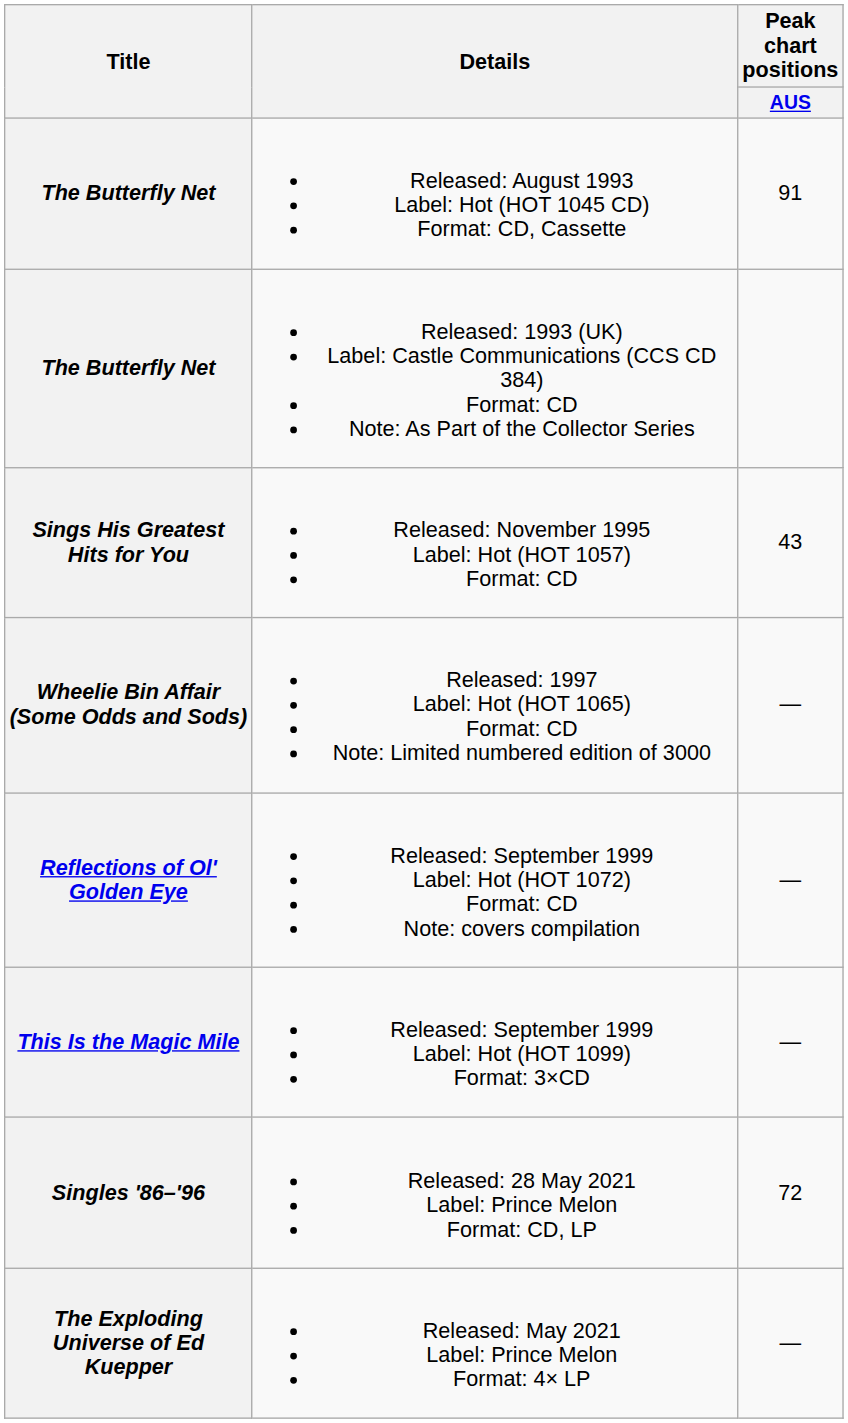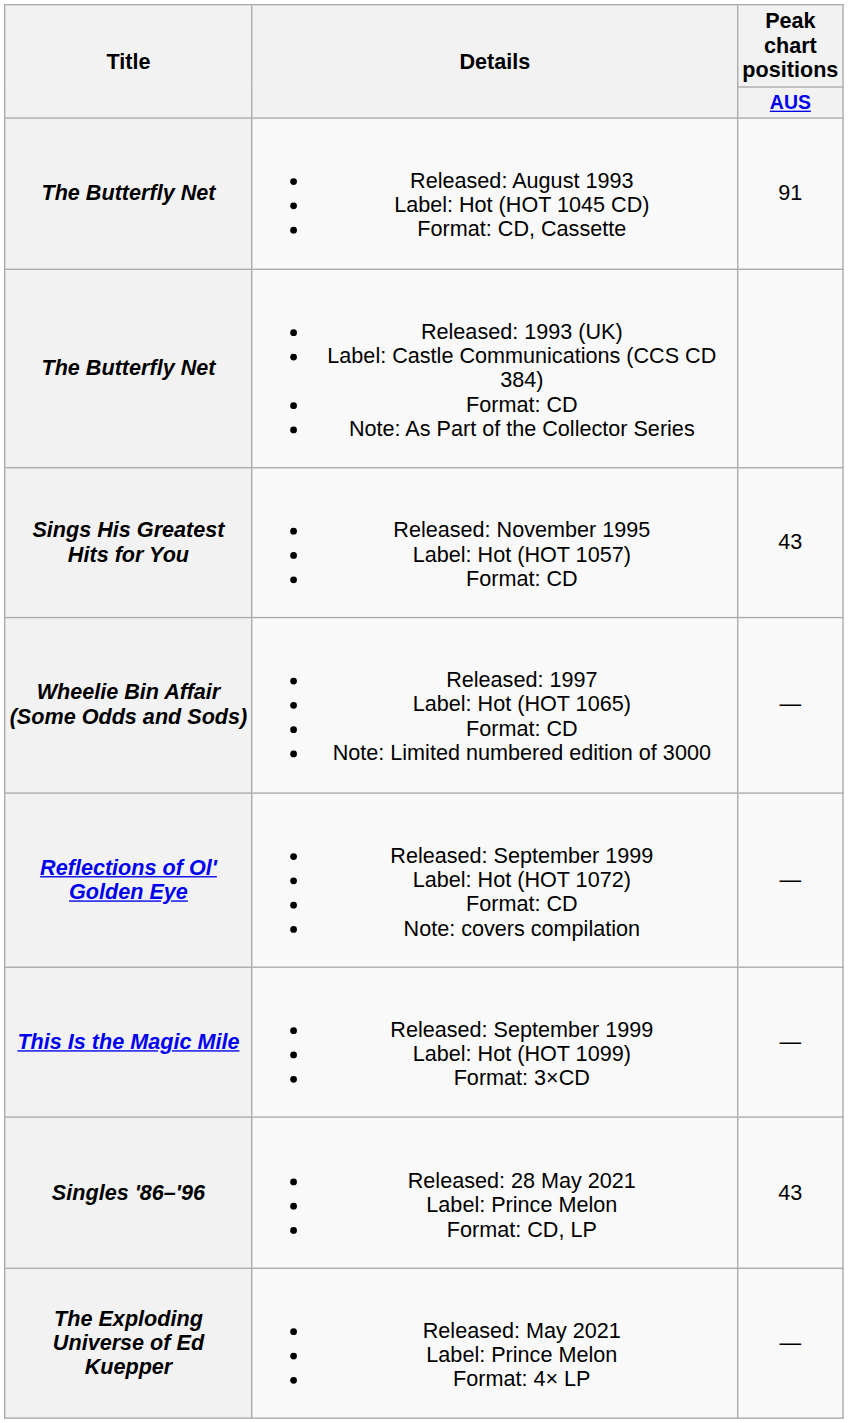Released: 28 May 2021 Label: Prince Melon Format: CD, LP | Peak chart positions / AUS: 72 -> 43
